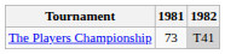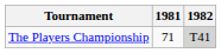The Players Championship | 1981: 73 -> 71
